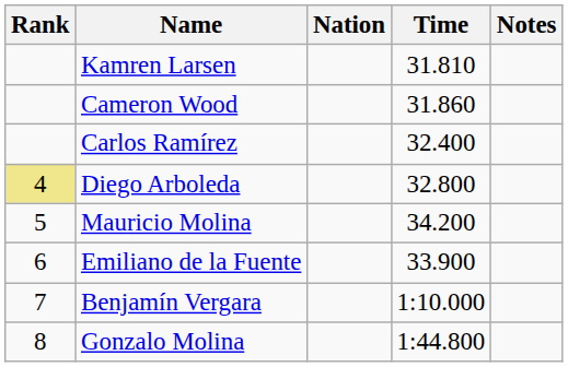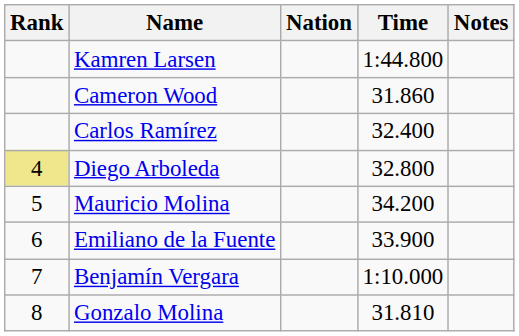Kamren Larsen | Time: 31.810 -> 1:44.800
Gonzalo Molina | Time: 1:44.800 -> 31.810
